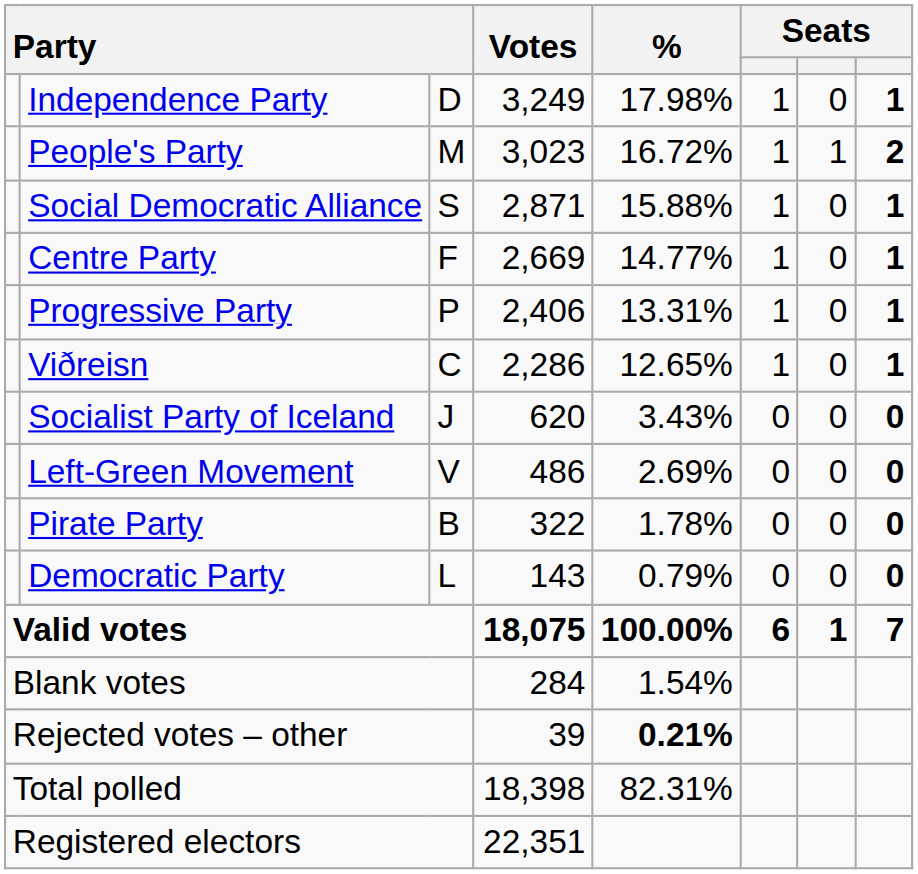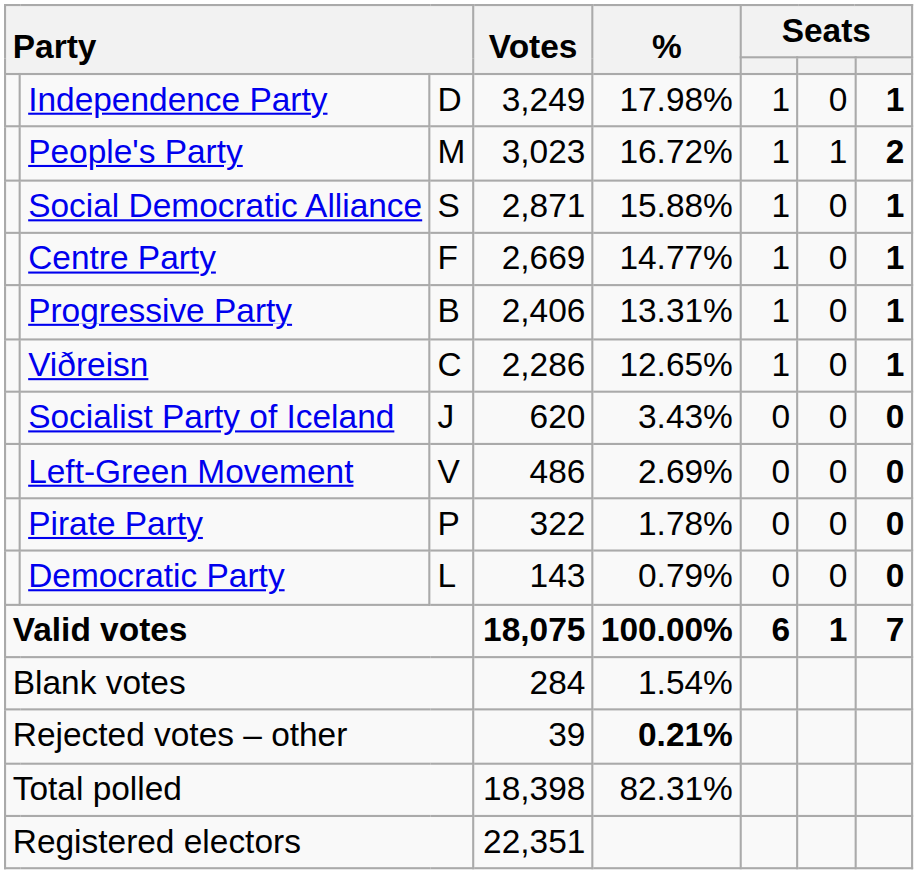Progressive Party | column 3: P -> B
Pirate Party | column 3: B -> P
